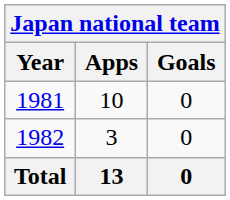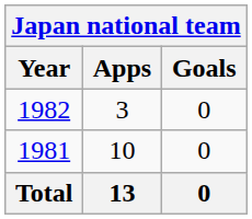rows swapped: 1981 <-> 1982
